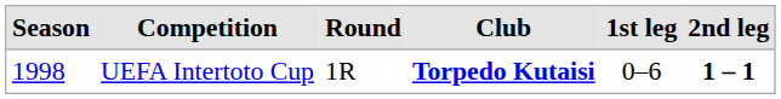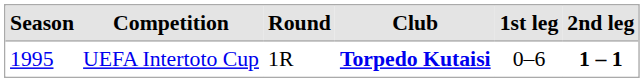UEFA Intertoto Cup | Season: 1998 -> 1995
